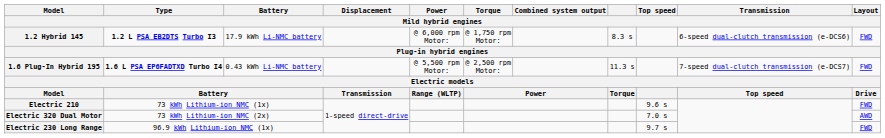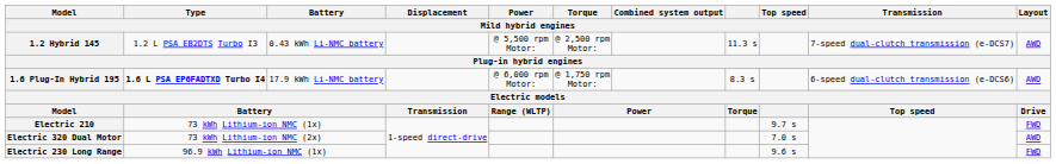1.2 Hybrid 145 | Type: bold -> normal
1.2 Hybrid 145 | Battery: 17.9 kWh Li-NMC battery -> 0.43 kWh Li-NMC battery
1.2 Hybrid 145 | Power: @ 6,000 rpm Motor: -> @ 5,500 rpm Motor:
1.2 Hybrid 145 | Torque: @ 1,750 rpm Motor: -> @ 2,500 rpm Motor:
1.2 Hybrid 145 | column 8: 8.3 s -> 11.3 s
1.2 Hybrid 145 | Transmission: 6-speed dual-clutch transmission (e-DCS6) -> 7-speed dual-clutch transmission (e-DCS7)
1.2 Hybrid 145 | Layout: FWD -> AWD
1.6 Plug-In Hybrid 195 | Battery: 0.43 kWh Li-NMC battery -> 17.9 kWh Li-NMC battery
1.6 Plug-In Hybrid 195 | Power: @ 5,500 rpm Motor: -> @ 6,000 rpm Motor:
1.6 Plug-In Hybrid 195 | Torque: @ 2,500 rpm Motor: -> @ 1,750 rpm Motor:
1.6 Plug-In Hybrid 195 | column 8: 11.3 s -> 8.3 s
1.6 Plug-In Hybrid 195 | Transmission: 7-speed dual-clutch transmission (e-DCS7) -> 6-speed dual-clutch transmission (e-DCS6)
1.6 Plug-In Hybrid 195 | Layout: FWD -> AWD
Electric 210 | Top speed: 9.6 s -> 9.7 s
Electric 230 Long Range | Top speed: 9.7 s -> 9.6 s
